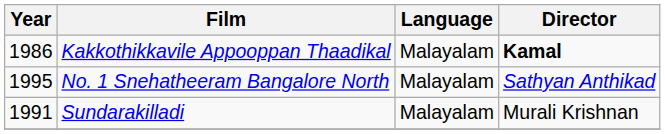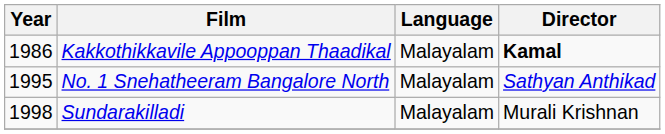Sundarakilladi | Year: 1991 -> 1998
